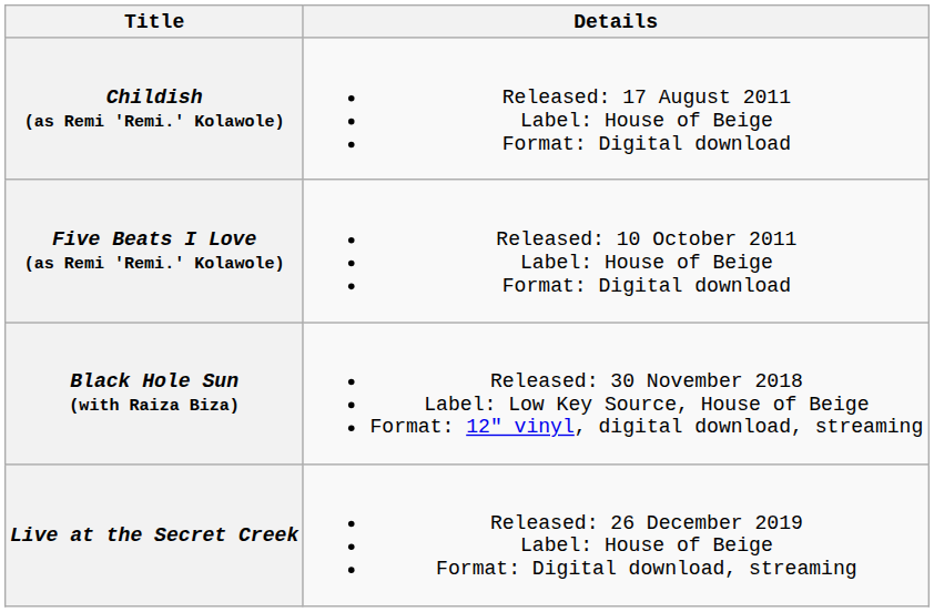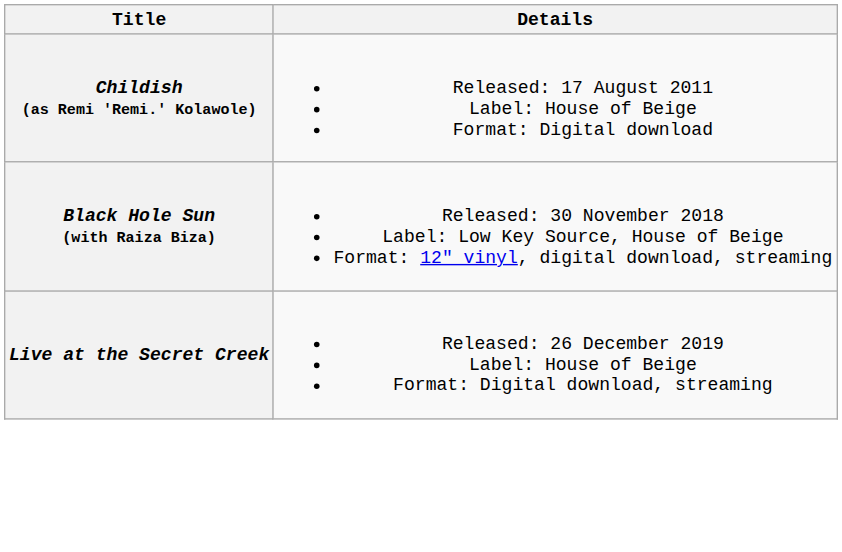- row: Five Beats I Love (as Remi 'Remi.' Kolawole) | Released: 10 October 2011 Label: House of Beige Format: Digital download
